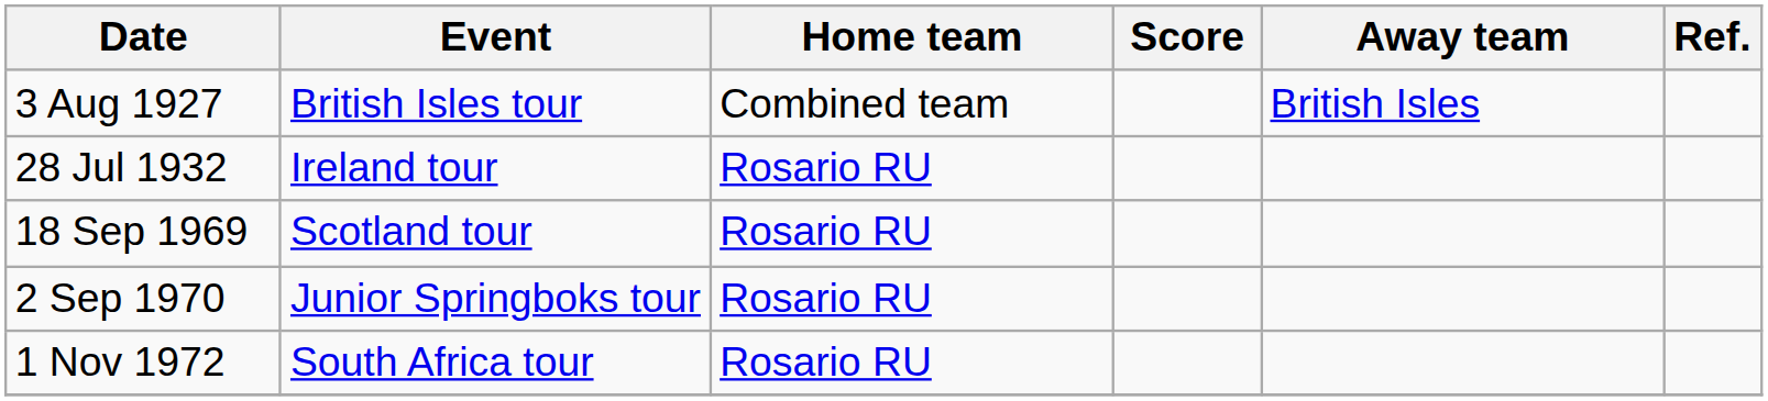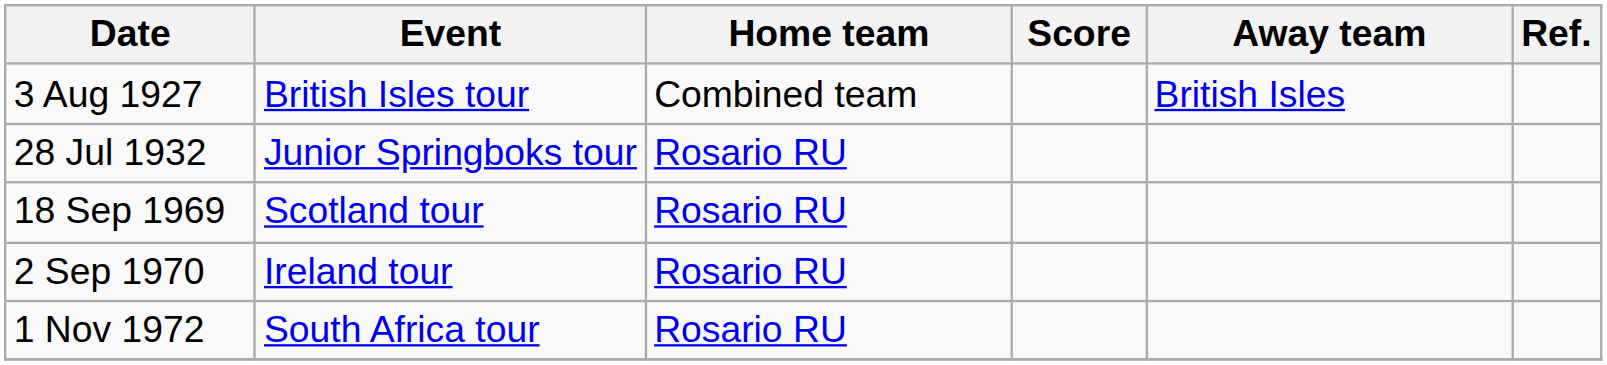28 Jul 1932 | Event: Ireland tour -> Junior Springboks tour
2 Sep 1970 | Event: Junior Springboks tour -> Ireland tour
